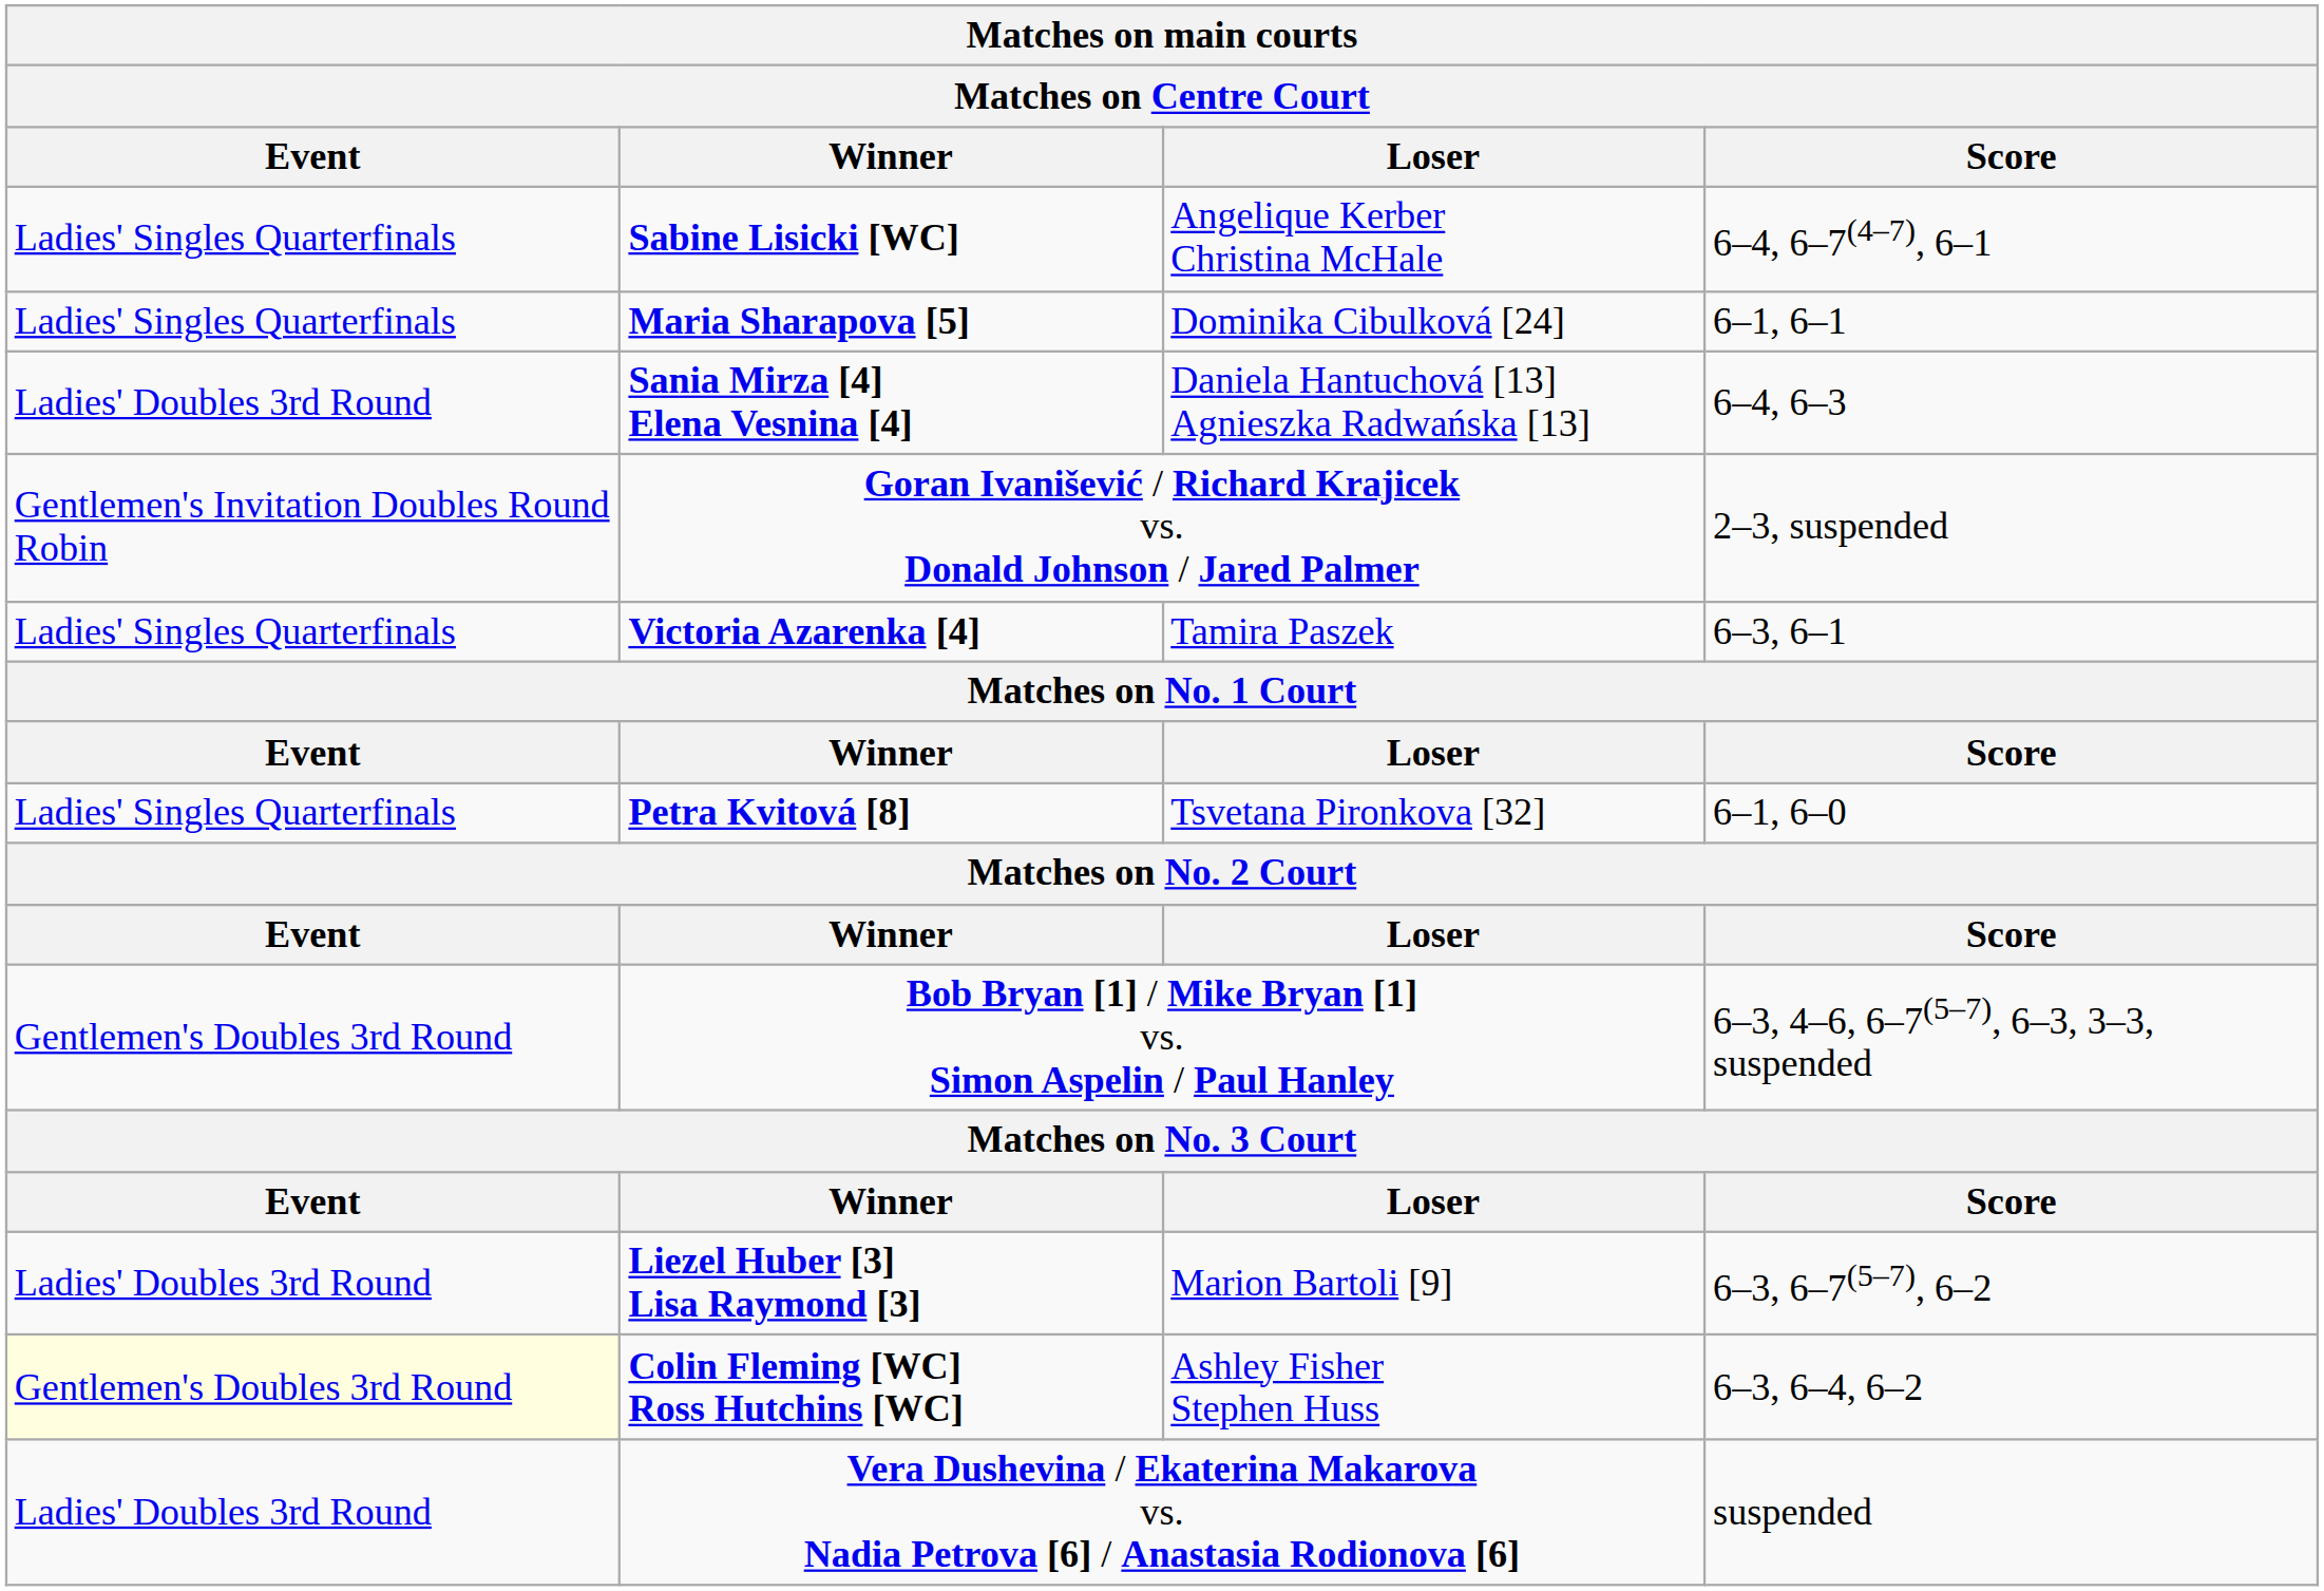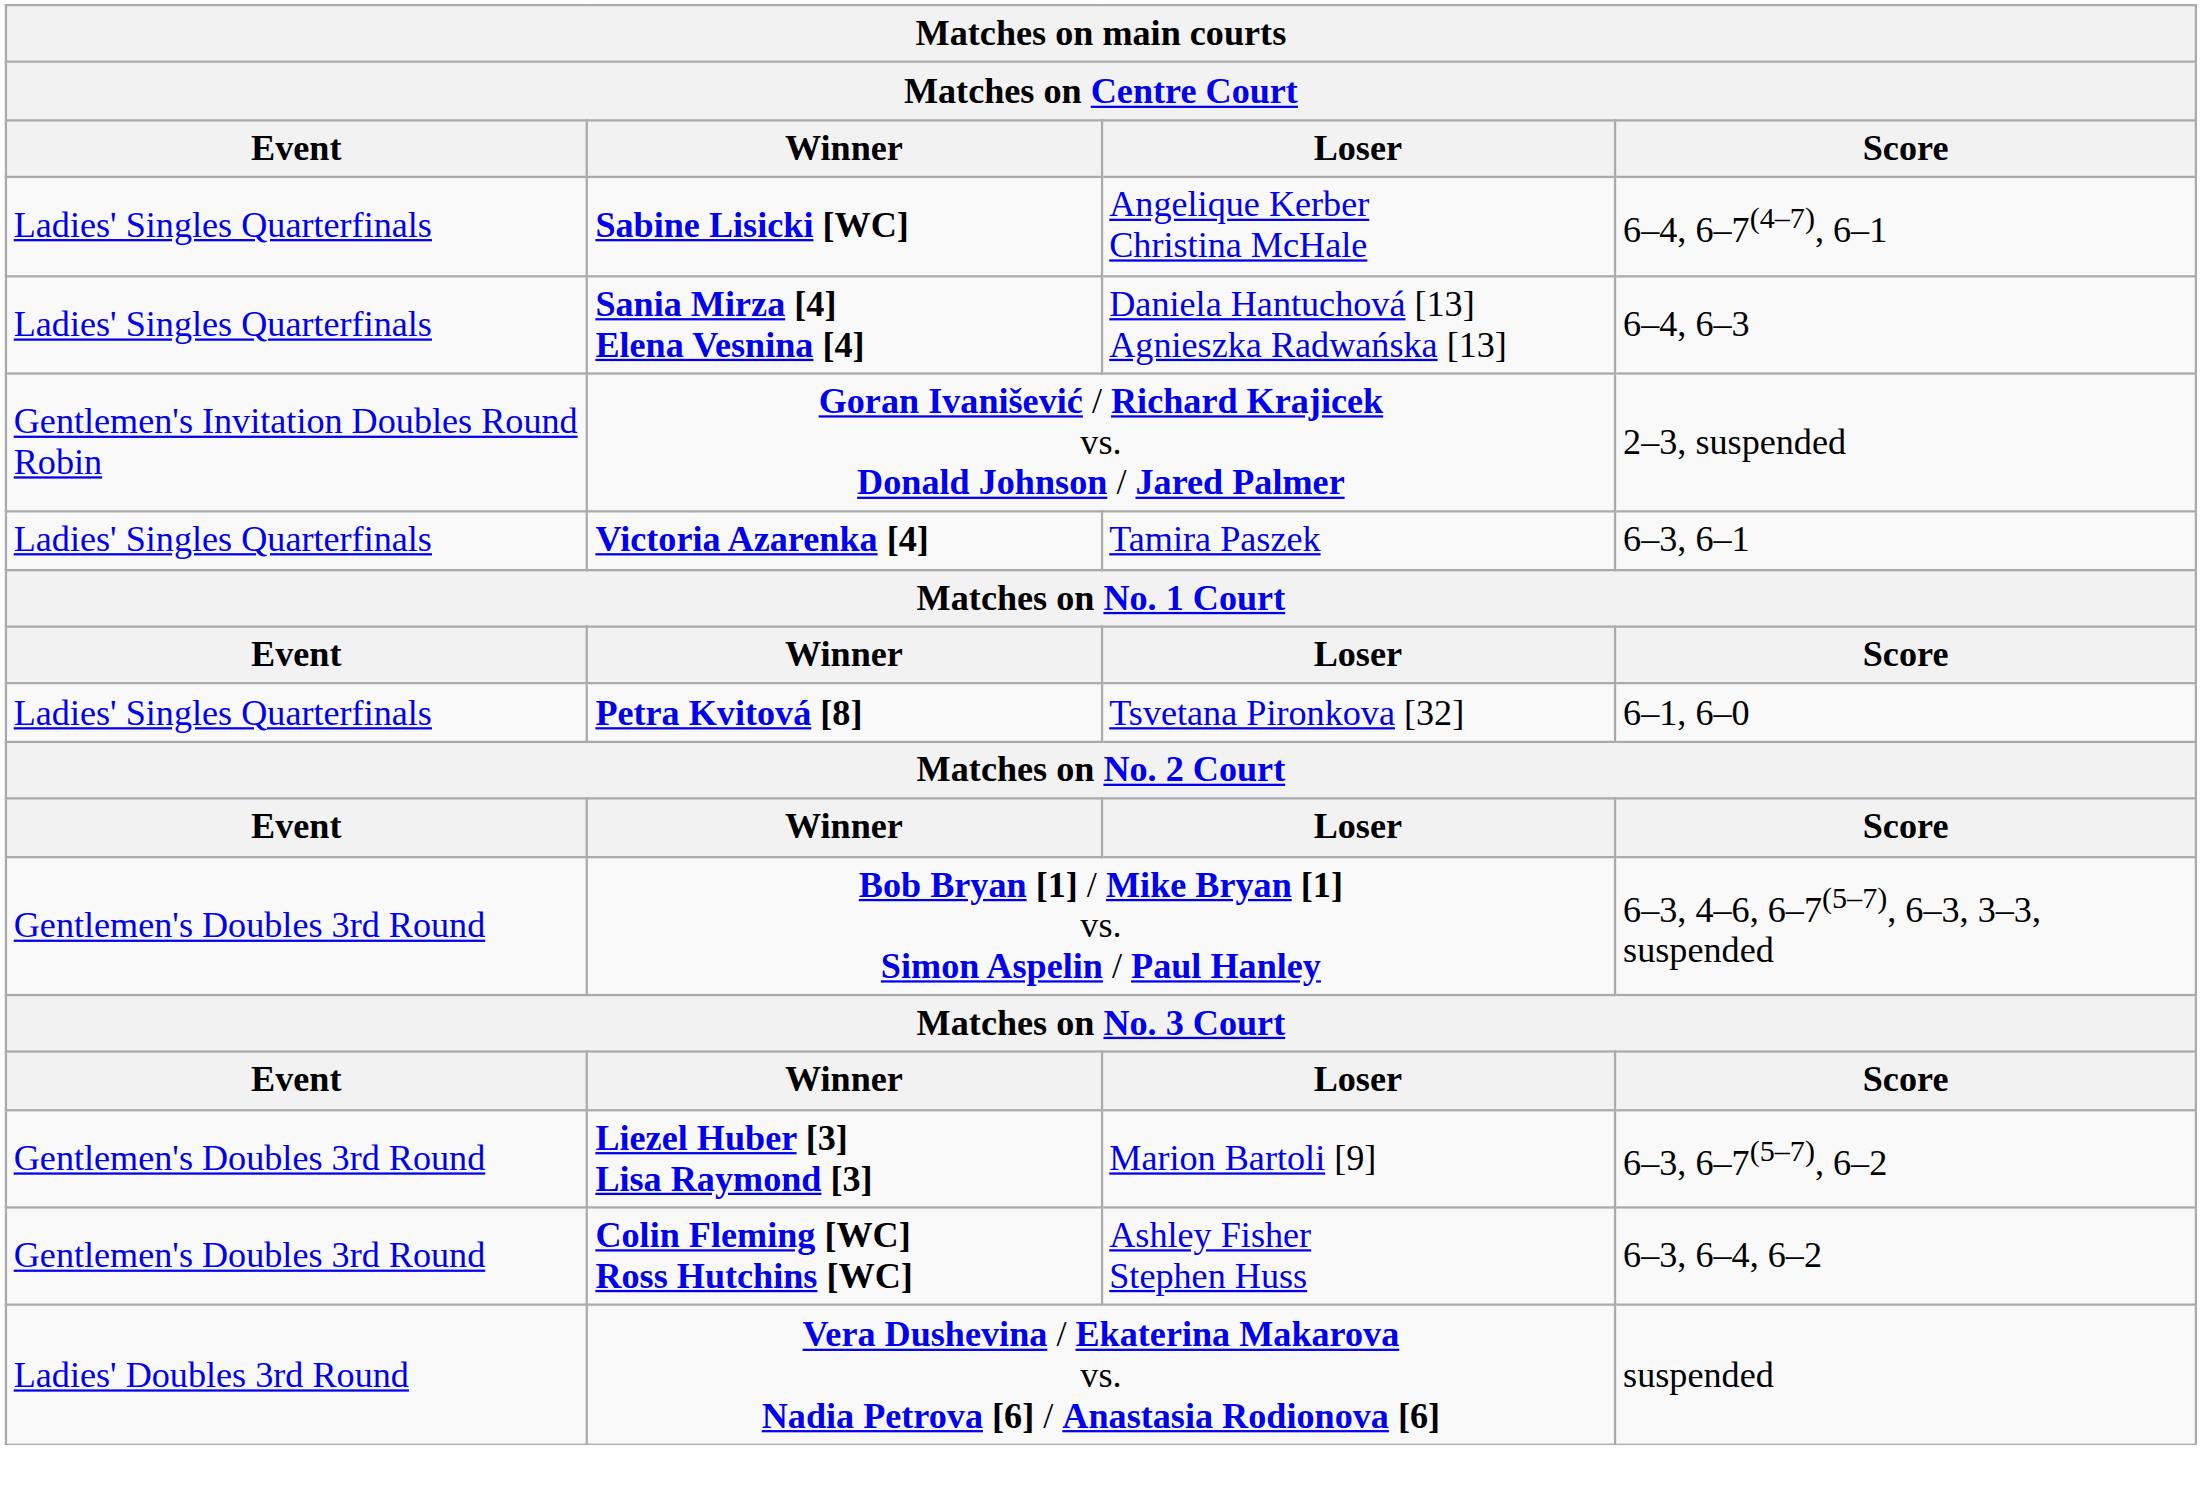- row: Ladies' Singles Quarterfinals | Maria Sharapova [5] | Dominika Cibulková [24] | 6–1, 6–1
Sania Mirza [4] Elena Vesnina [4] | Event: Ladies' Doubles 3rd Round -> Ladies' Singles Quarterfinals
Liezel Huber [3] Lisa Raymond [3] | Event: Ladies' Doubles 3rd Round -> Gentlemen's Doubles 3rd Round
Colin Fleming [WC] Ross Hutchins [WC] | Event: lightyellow background -> no background
